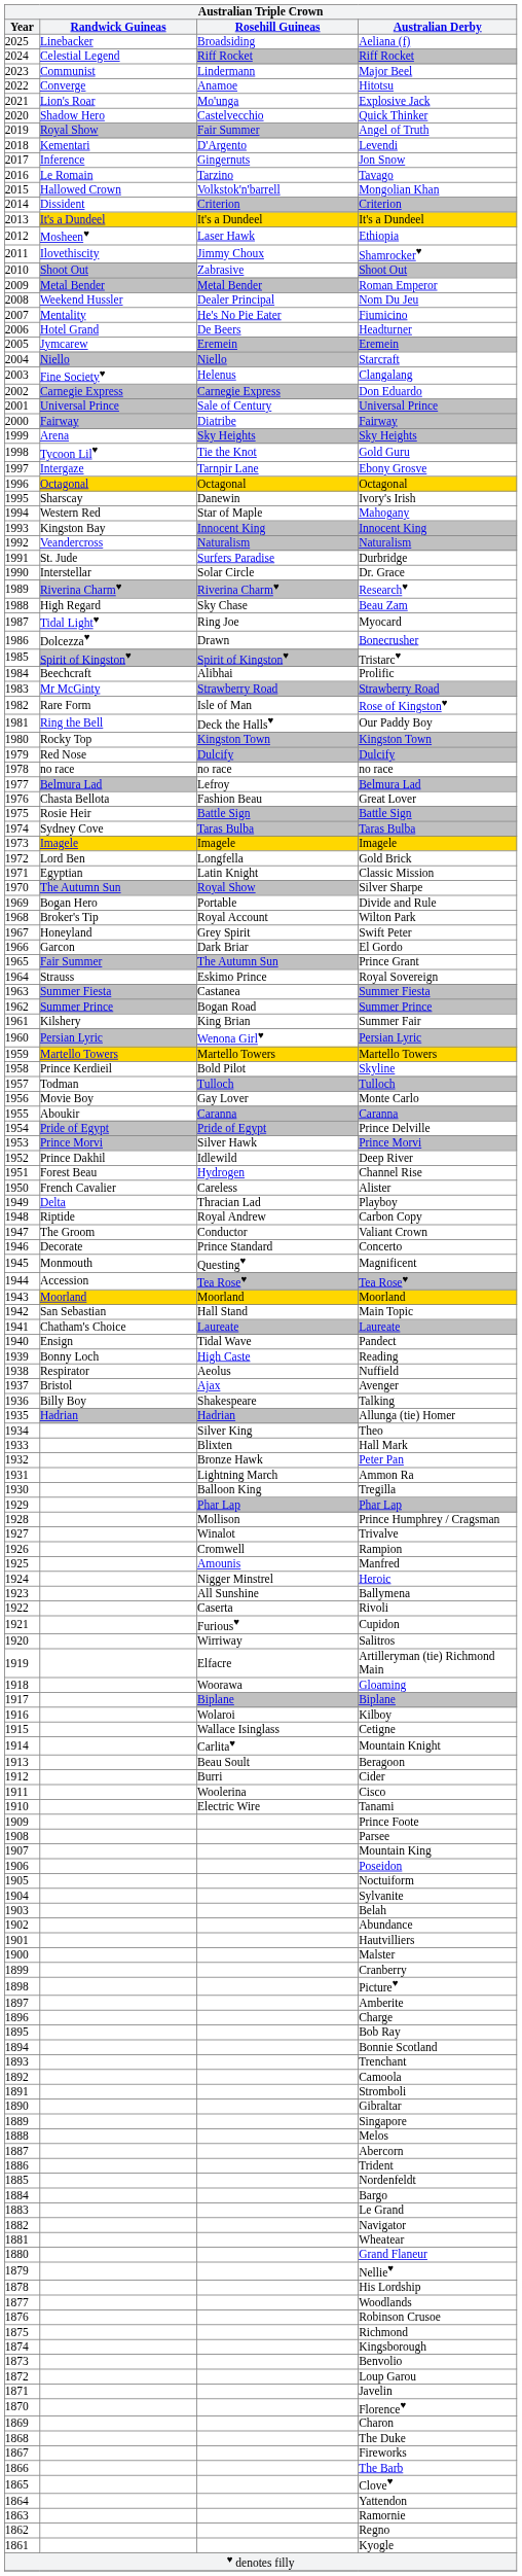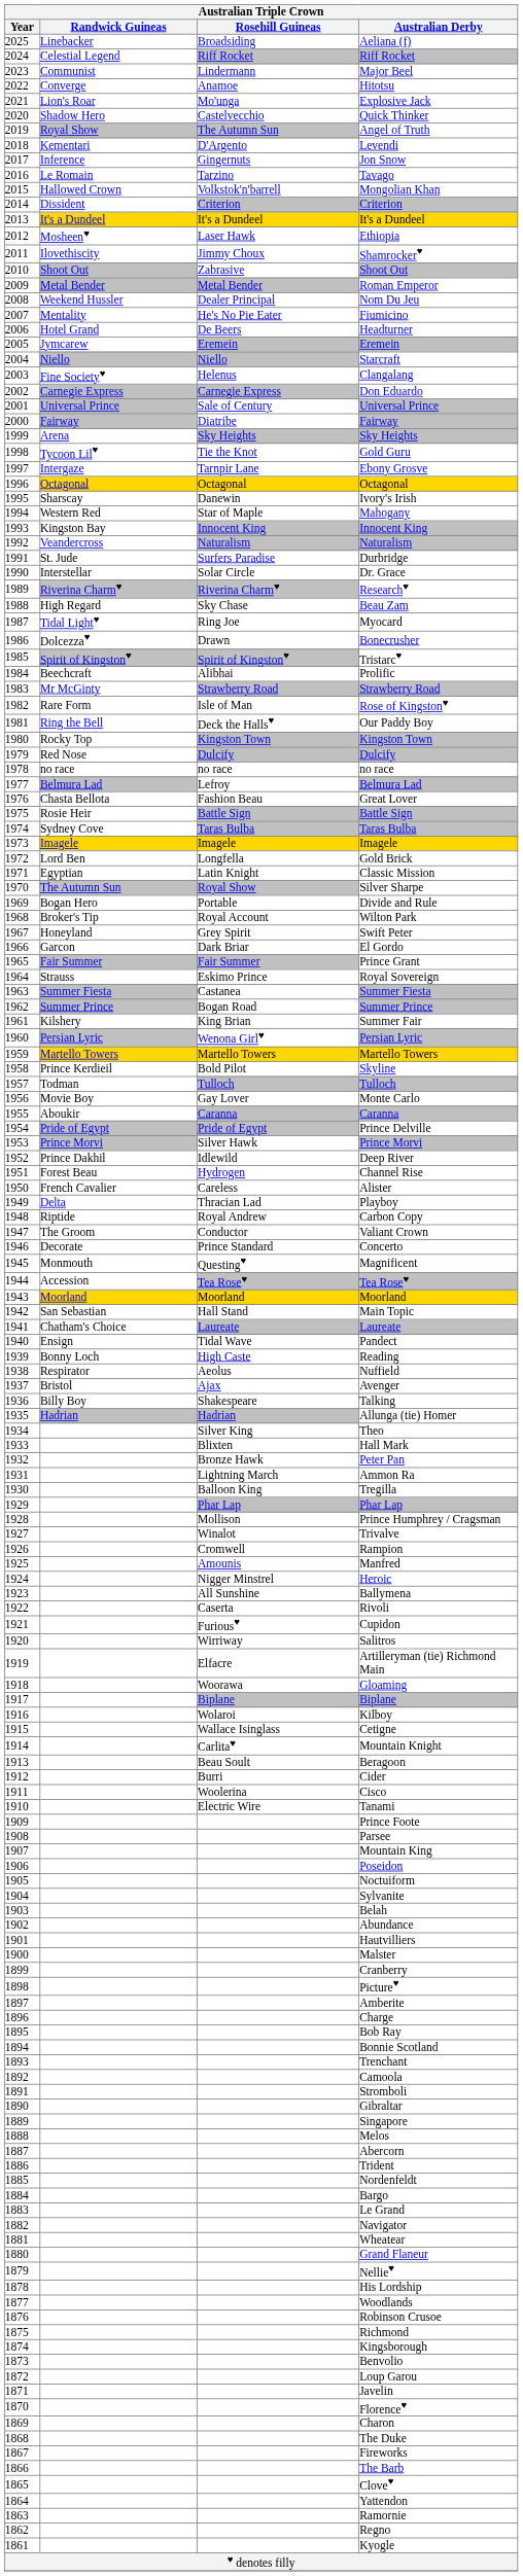Angel of Truth | Rosehill Guineas: Fair Summer -> The Autumn Sun
Prince Grant | Rosehill Guineas: The Autumn Sun -> Fair Summer
